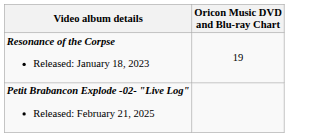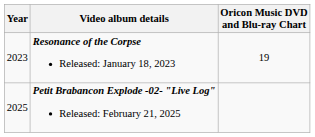+ column: Year | 2023 | 2025
